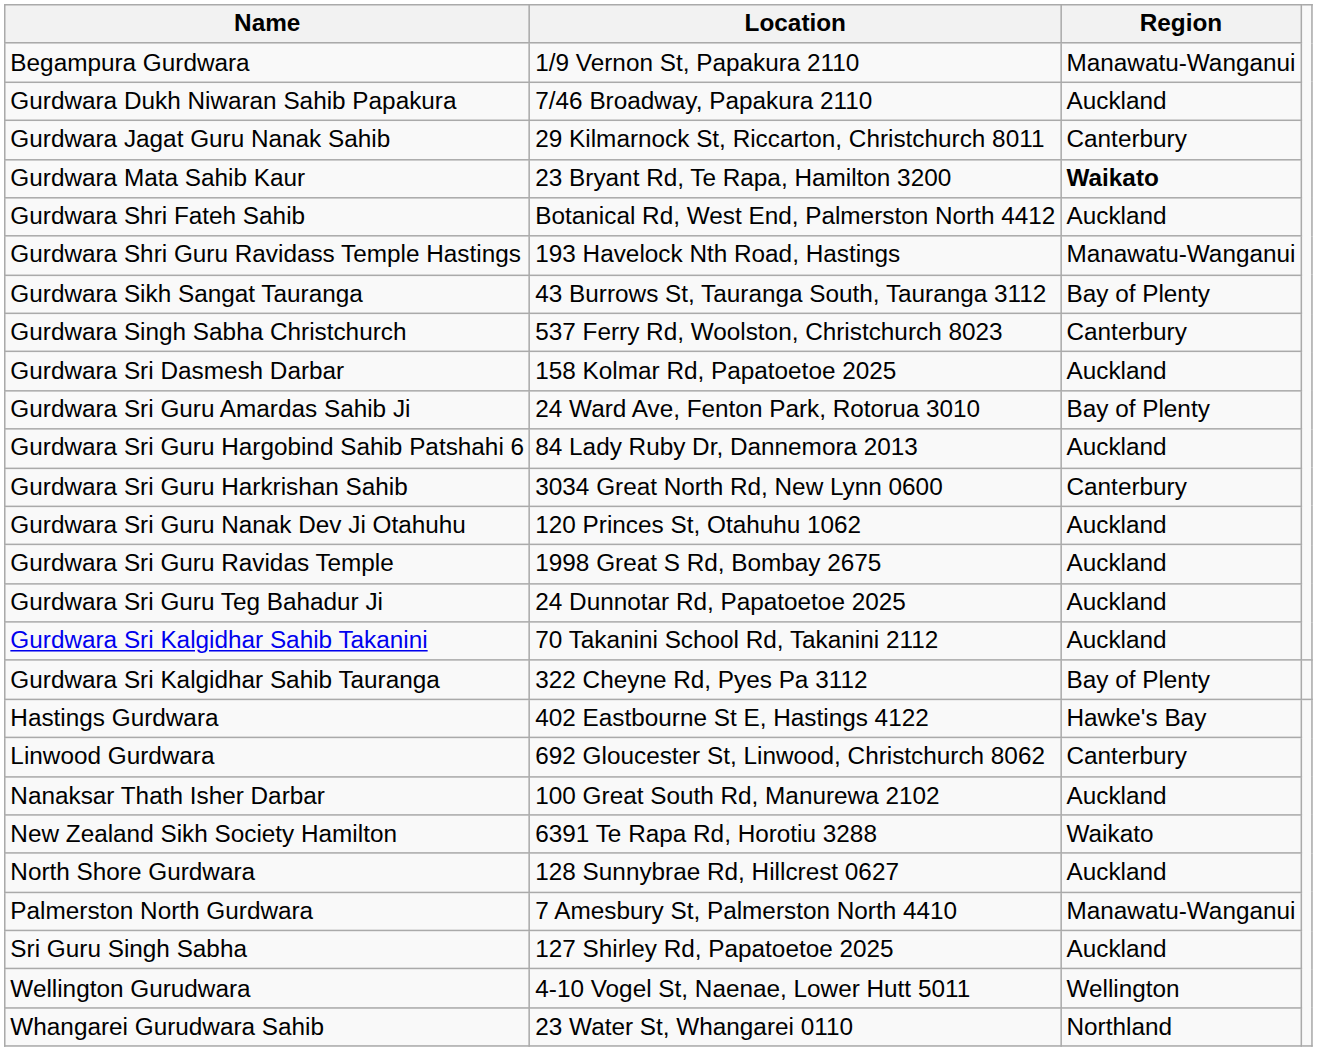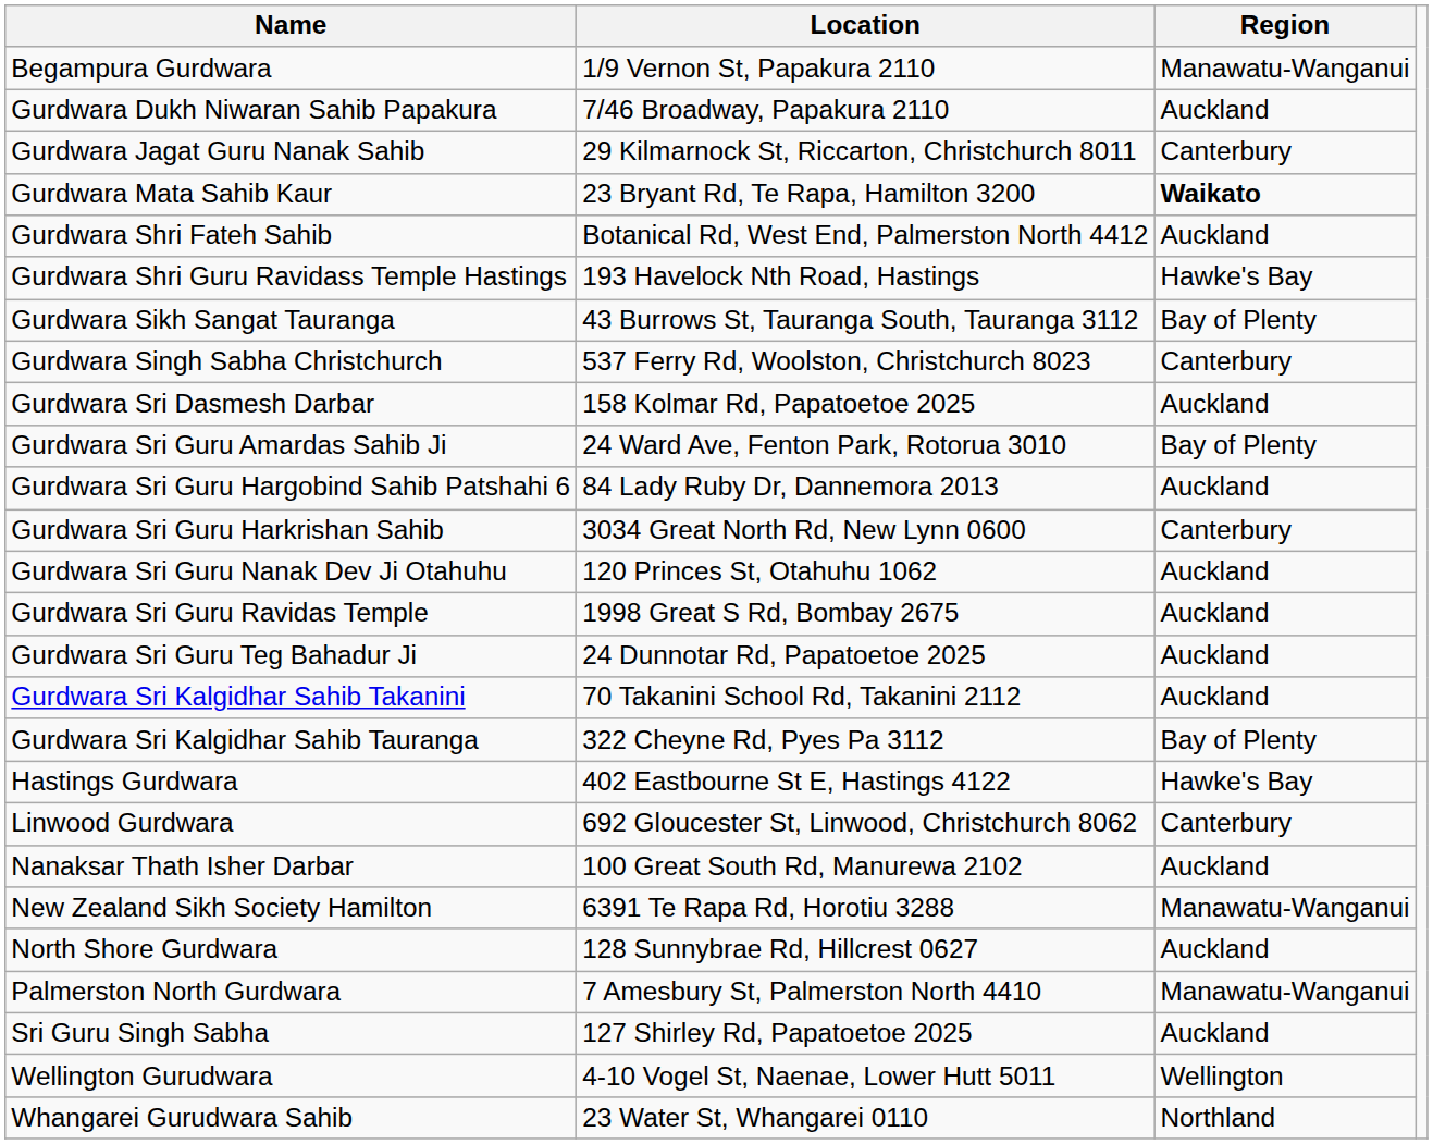Gurdwara Shri Guru Ravidass Temple Hastings | Region: Manawatu-Wanganui -> Hawke's Bay
New Zealand Sikh Society Hamilton | Region: Waikato -> Manawatu-Wanganui
